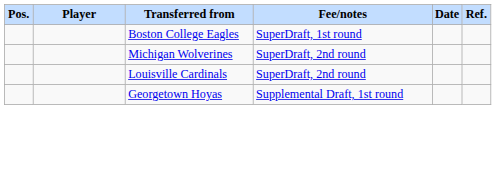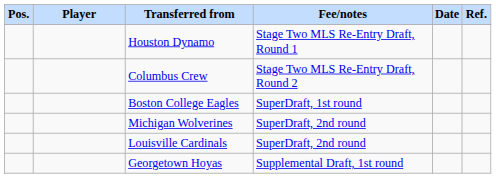+ row: Houston Dynamo | Stage Two MLS Re-Entry Draft, Round 1
+ row: Columbus Crew | Stage Two MLS Re-Entry Draft, Round 2
